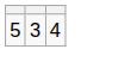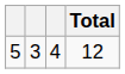+ column: Total | 12
